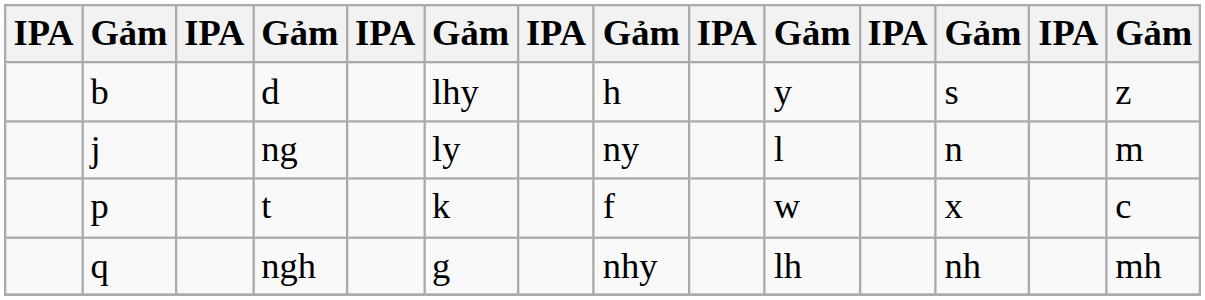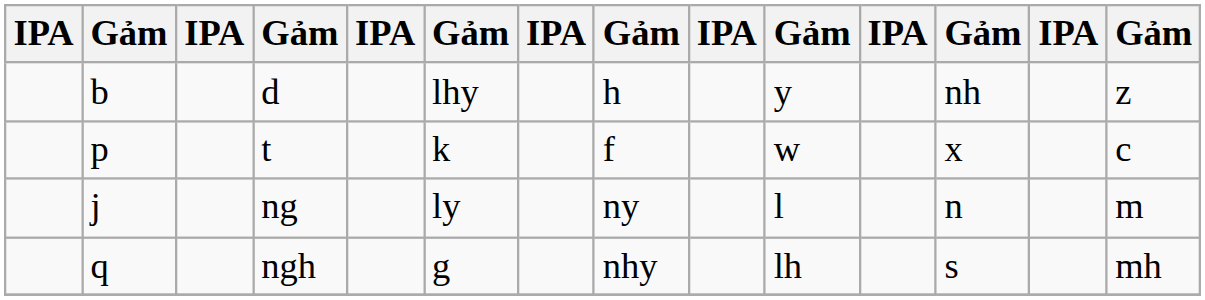d | column 12: s -> nh
rows swapped: t <-> ng
ngh | column 12: nh -> s
